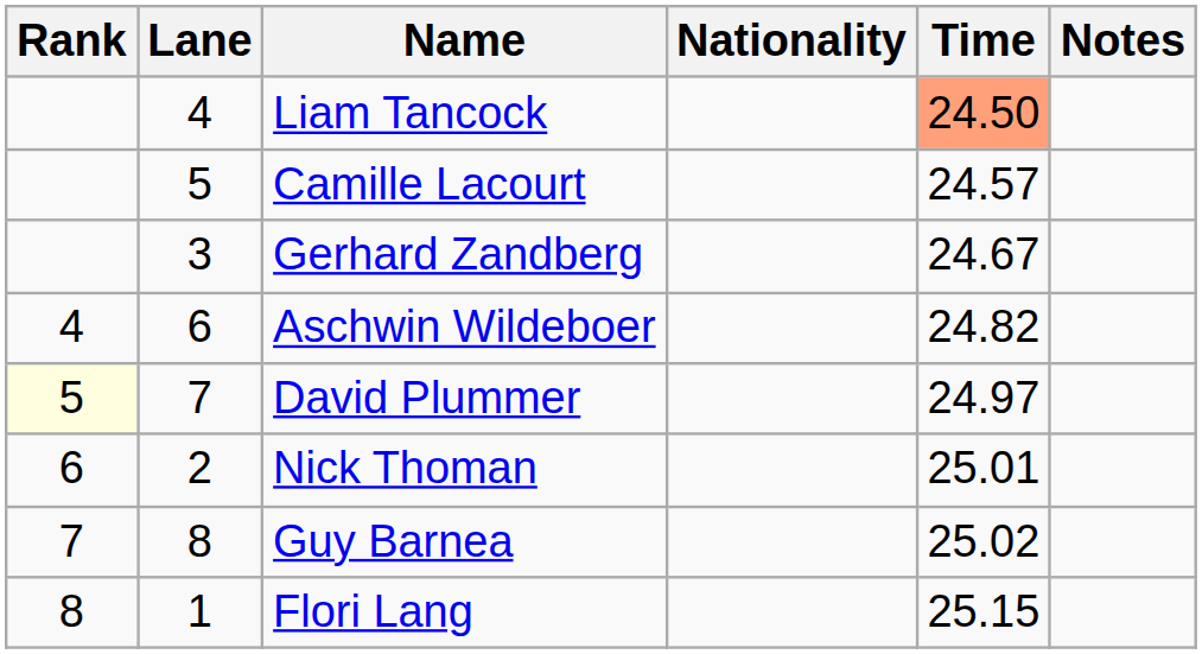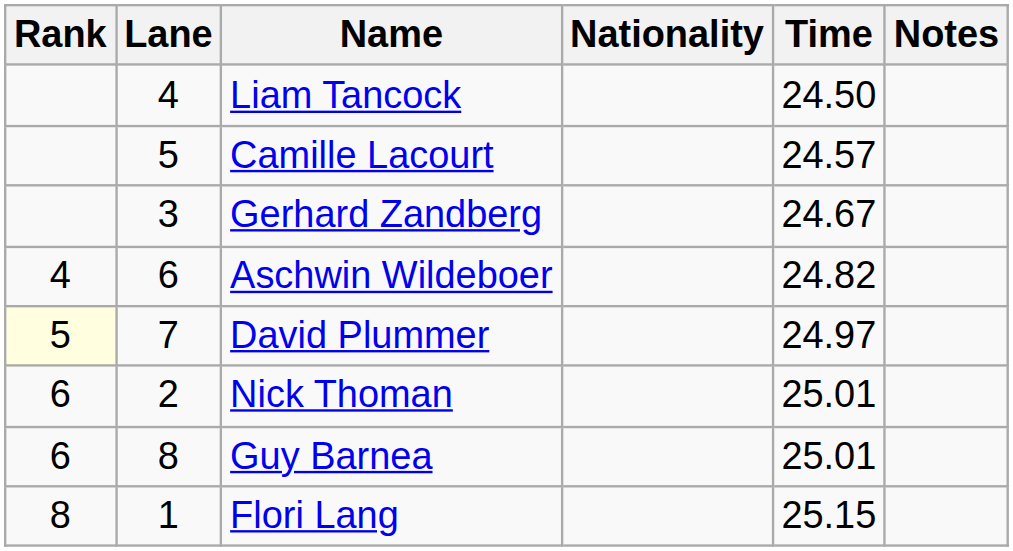Liam Tancock | Time: lightsalmon background -> no background
Guy Barnea | Rank: 7 -> 6
Guy Barnea | Time: 25.02 -> 25.01
